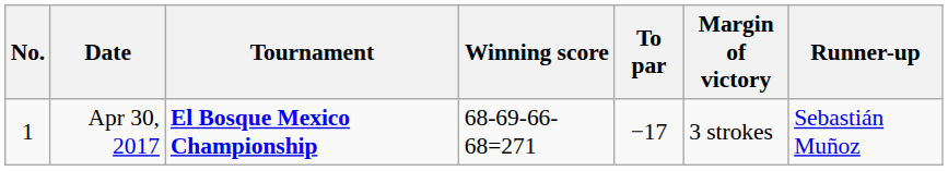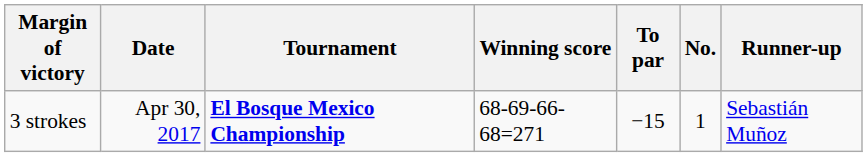columns swapped: No. <-> Margin of victory
Apr 30, 2017 | To par: −17 -> −15
